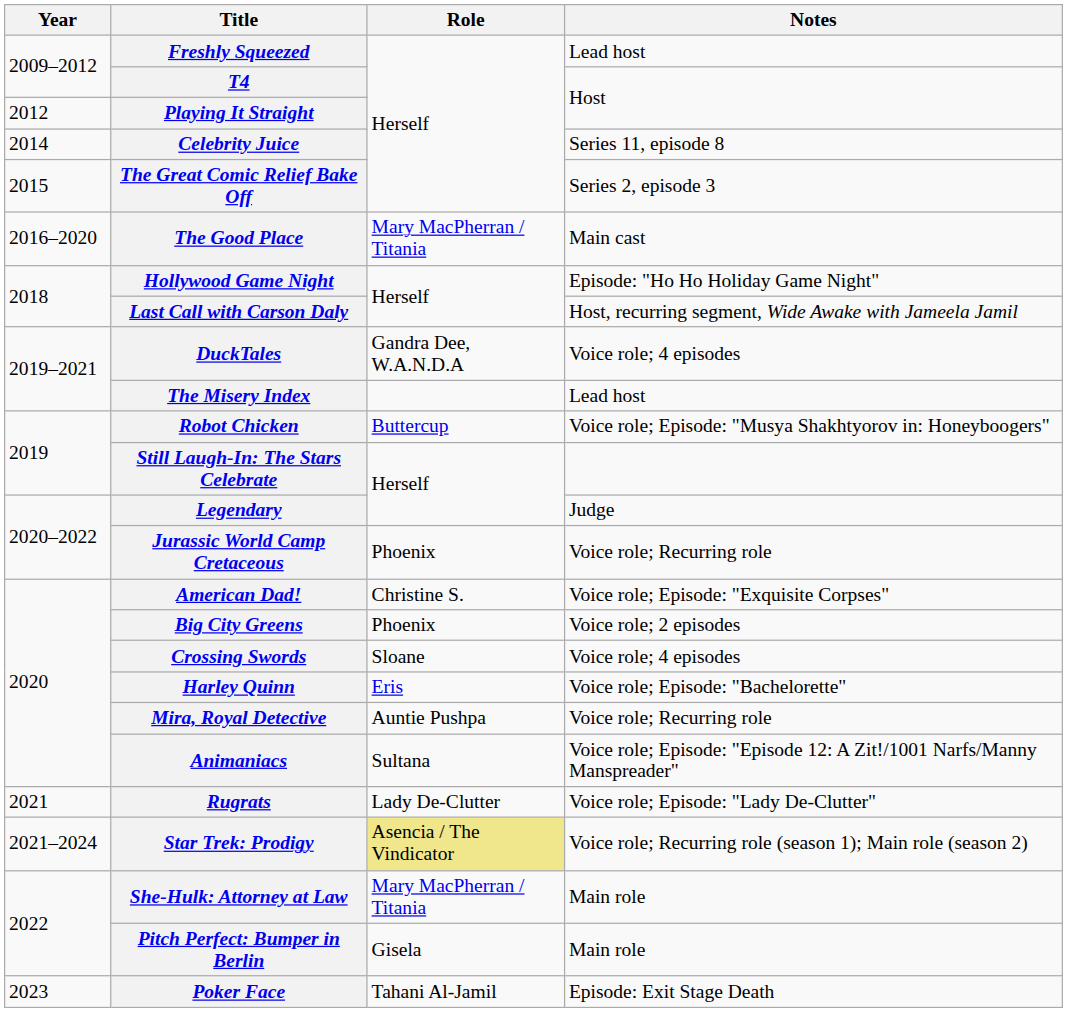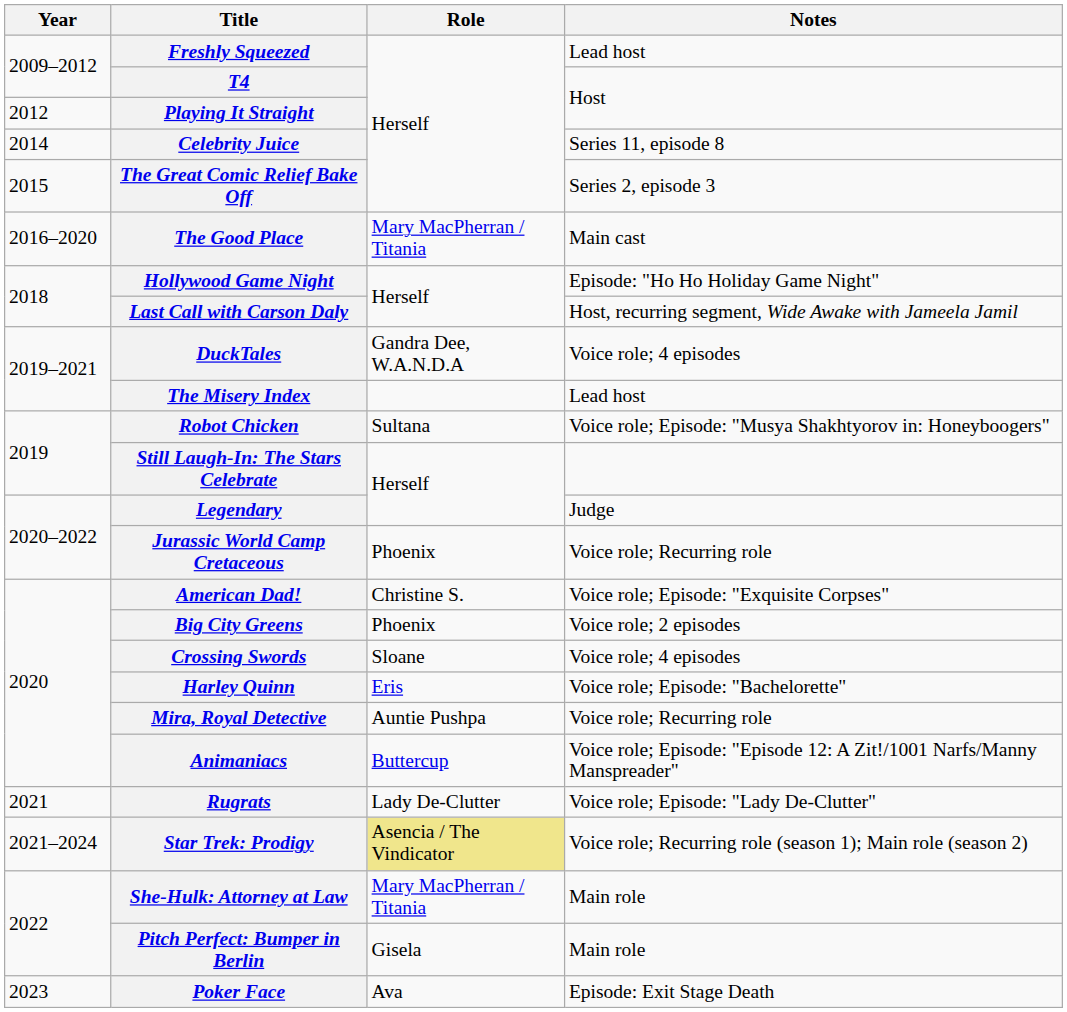Robot Chicken | Role: Buttercup -> Sultana
Animaniacs | Role: Sultana -> Buttercup
Poker Face | Role: Tahani Al-Jamil -> Ava
